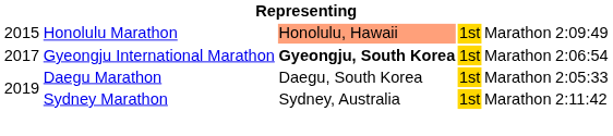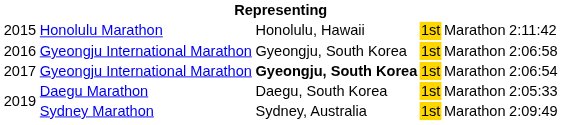2015 | column 3: lightsalmon background -> no background
2015 | column 6: 2:09:49 -> 2:11:42
+ row: 2016 | Gyeongju International Marathon | Gyeongju, South Korea | 1st | Marathon | 2:06:58
2019 / Sydney Marathon | column 6: 2:11:42 -> 2:09:49
